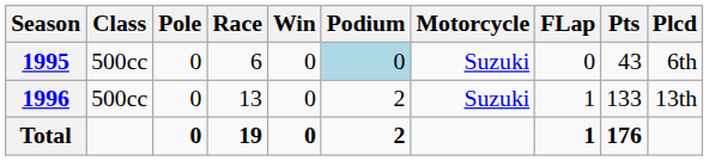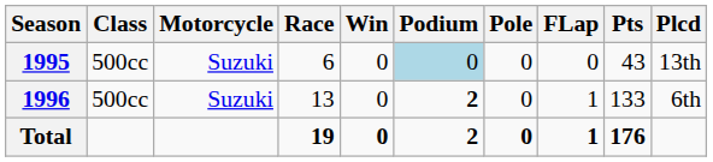columns swapped: Motorcycle <-> Pole
1995 | Plcd: 6th -> 13th
1996 | Podium: normal -> bold
1996 | Plcd: 13th -> 6th
